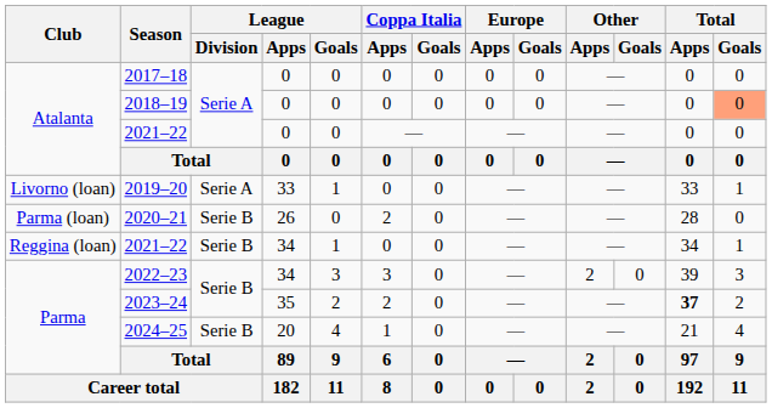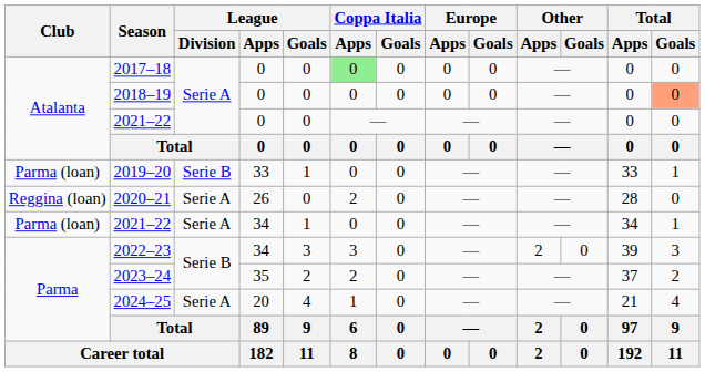2017–18 | Coppa Italia / Apps: no background -> lightgreen background
2019–20 | Club: Livorno (loan) -> Parma (loan)
2019–20 | League / Division: Serie A -> Serie B
2020–21 | Club: Parma (loan) -> Reggina (loan)
2020–21 | League / Division: Serie B -> Serie A
2021–22 / 34 | Club: Reggina (loan) -> Parma (loan)
2021–22 / 34 | League / Division: Serie B -> Serie A
2023–24 | Total / Apps: bold -> normal
2024–25 | League / Division: Serie B -> Serie A
